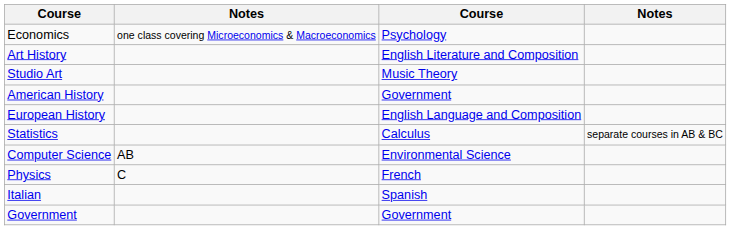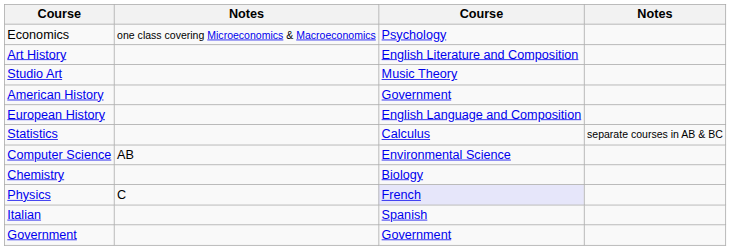+ row: Chemistry | Biology
Physics | column 3: no background -> lavender background
